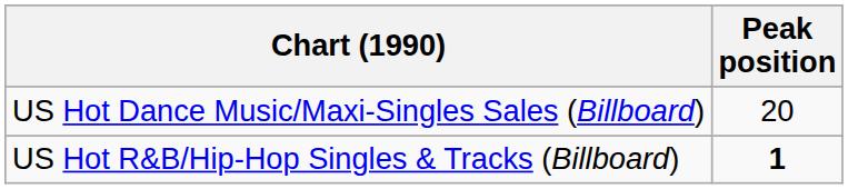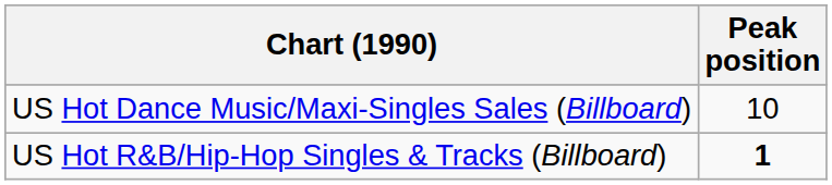US Hot Dance Music/Maxi-Singles Sales (Billboard) | Peak position: 20 -> 10
